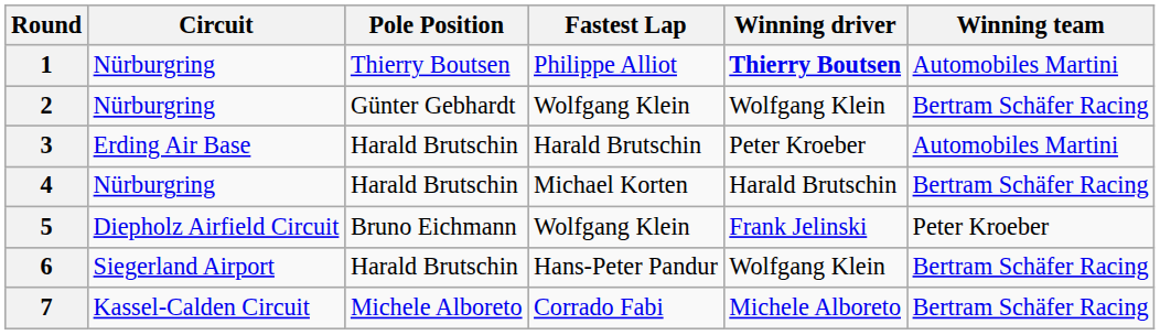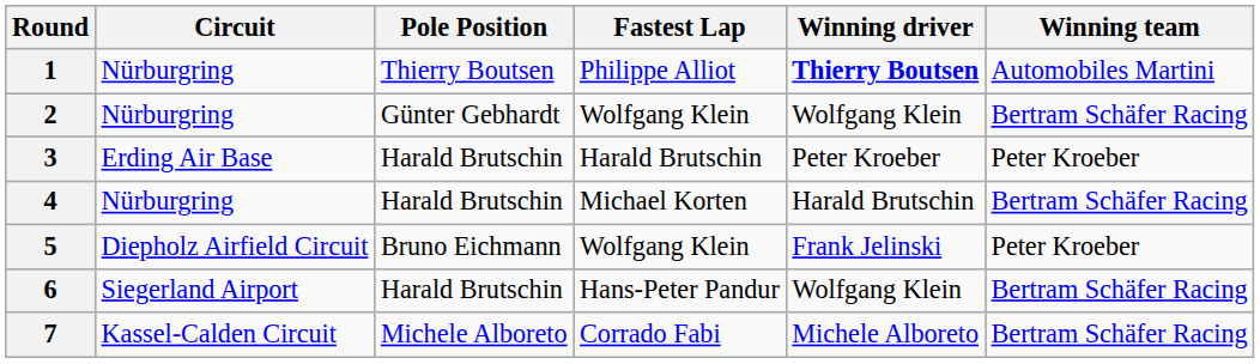3 | Winning team: Automobiles Martini -> Peter Kroeber
